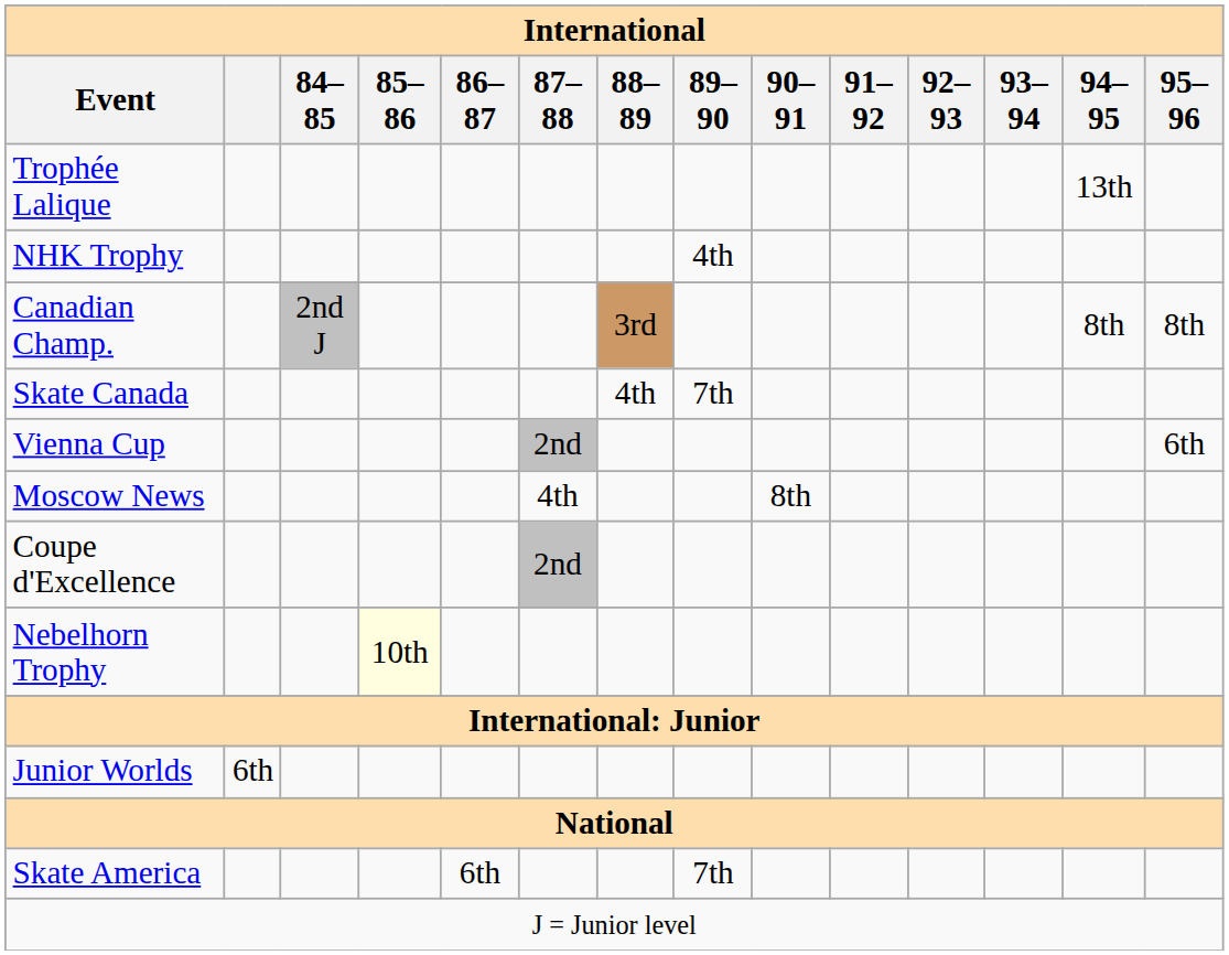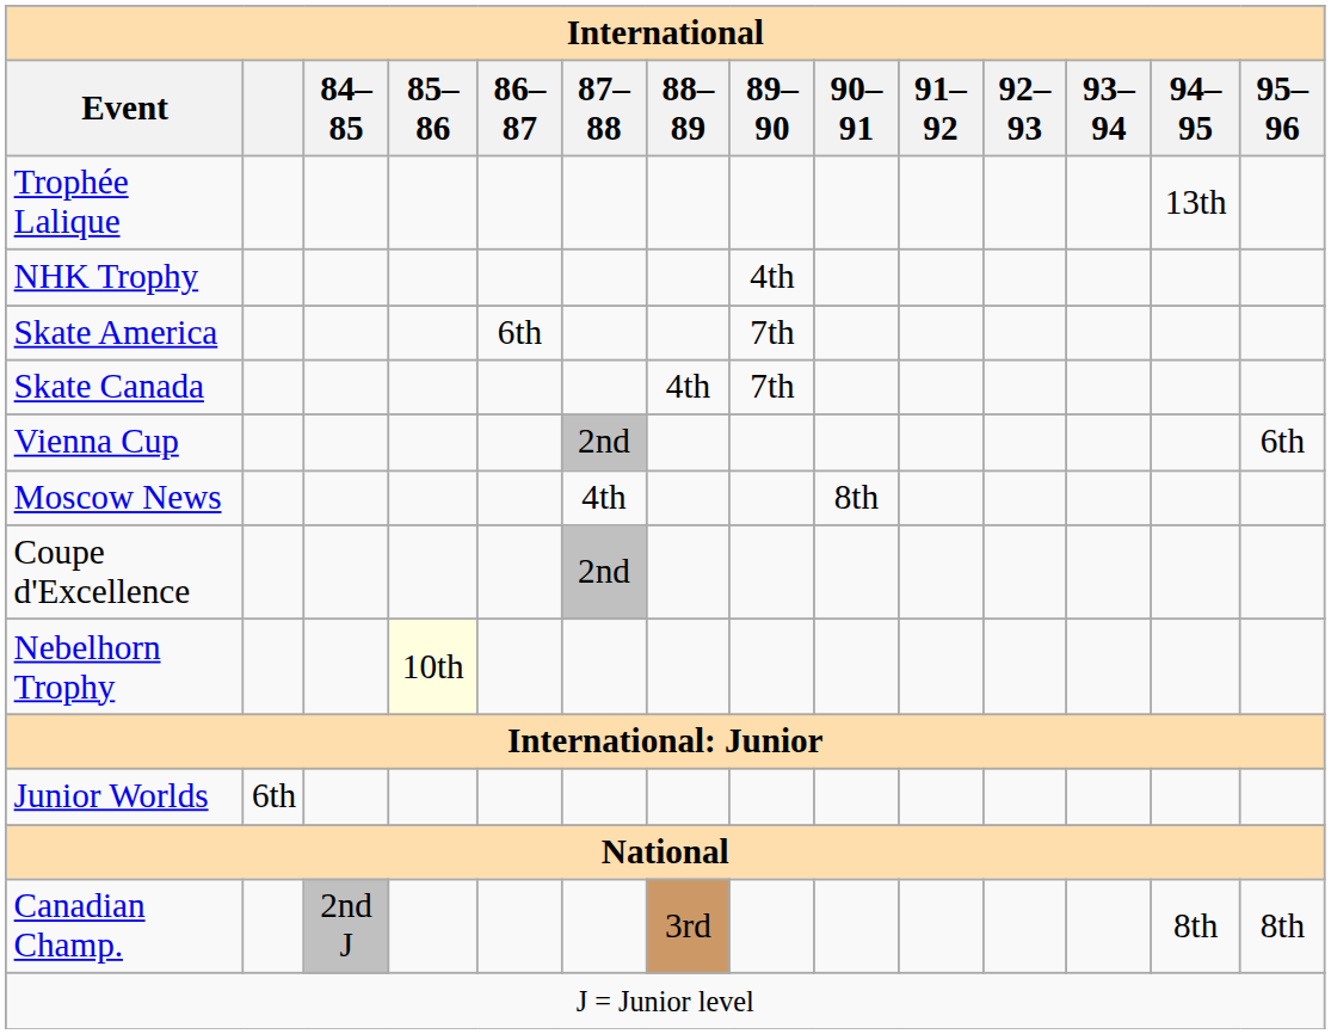rows swapped: Skate America <-> Canadian Champ.
